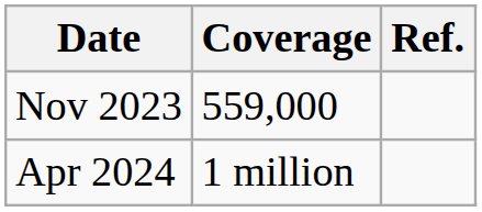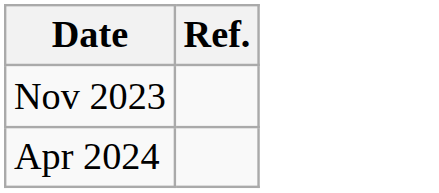- column: Coverage | 559,000 | 1 million
